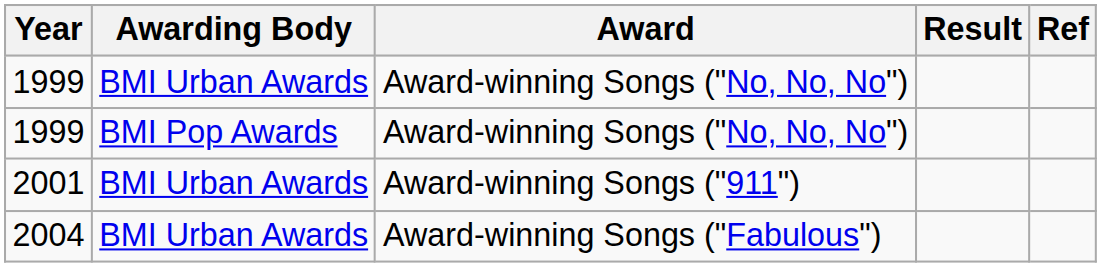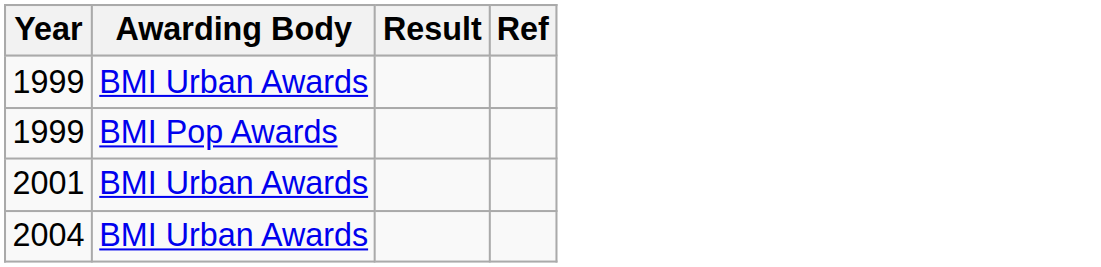- column: Award | Award-winning Songs ("No, No, No") | Award-winning Songs ("No, No, No") | Award-winning Songs ("911") | Award-winning Songs ("Fabulous")
